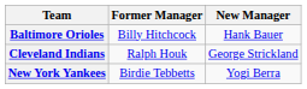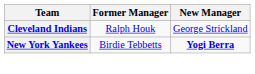- row: Baltimore Orioles | Billy Hitchcock | Hank Bauer
New York Yankees | New Manager: normal -> bold
